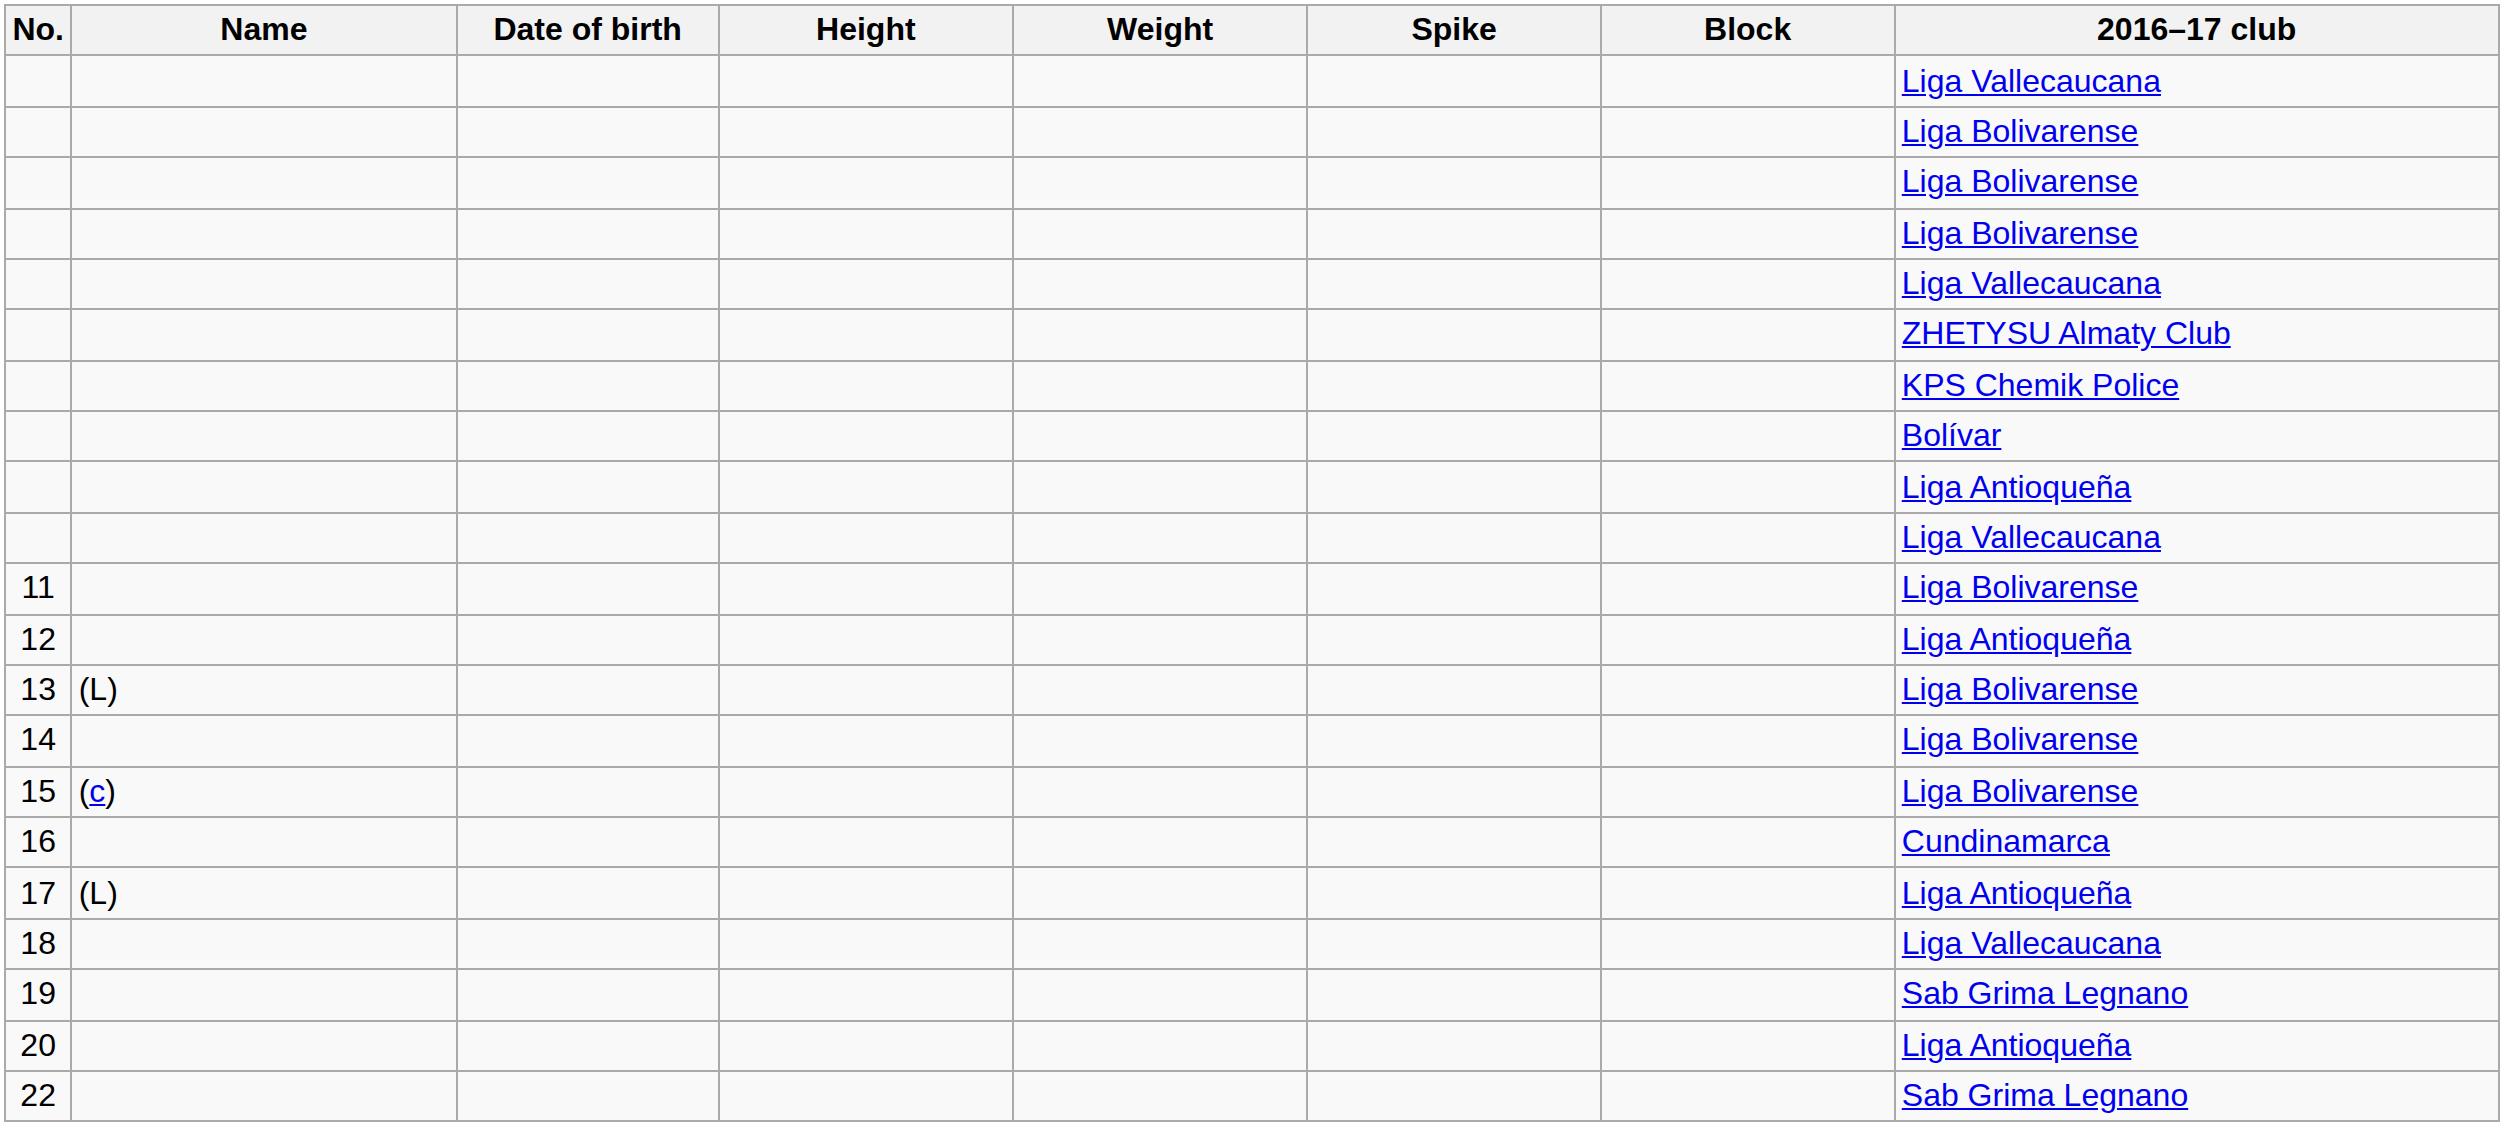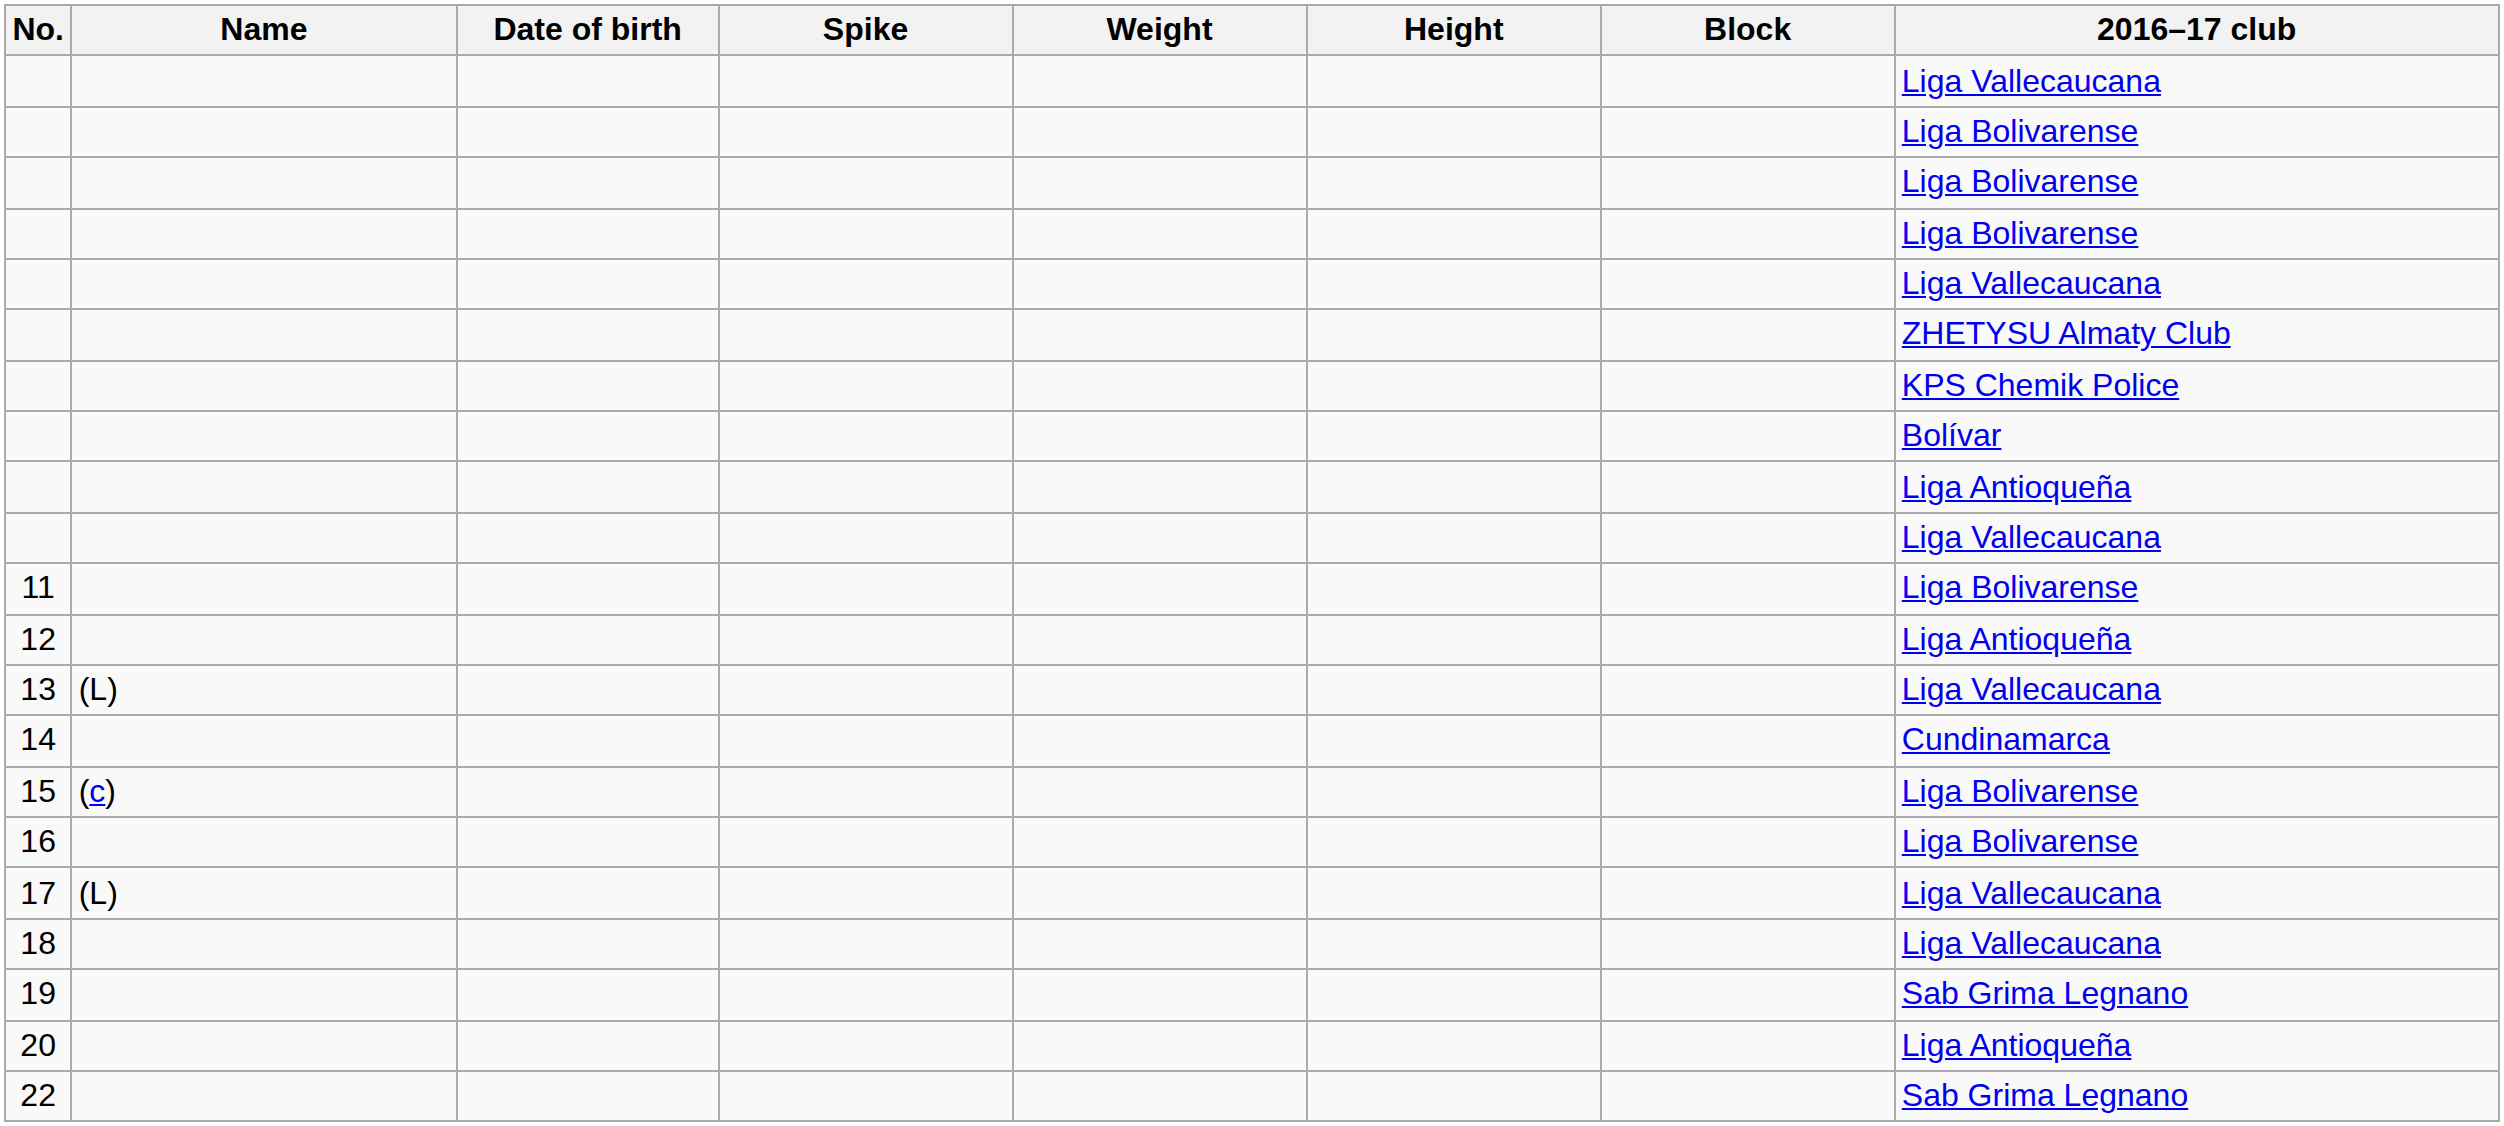columns swapped: Height <-> Spike
13 | 2016–17 club: Liga Bolivarense -> Liga Vallecaucana
14 | 2016–17 club: Liga Bolivarense -> Cundinamarca
16 | 2016–17 club: Cundinamarca -> Liga Bolivarense
17 | 2016–17 club: Liga Antioqueña -> Liga Vallecaucana
